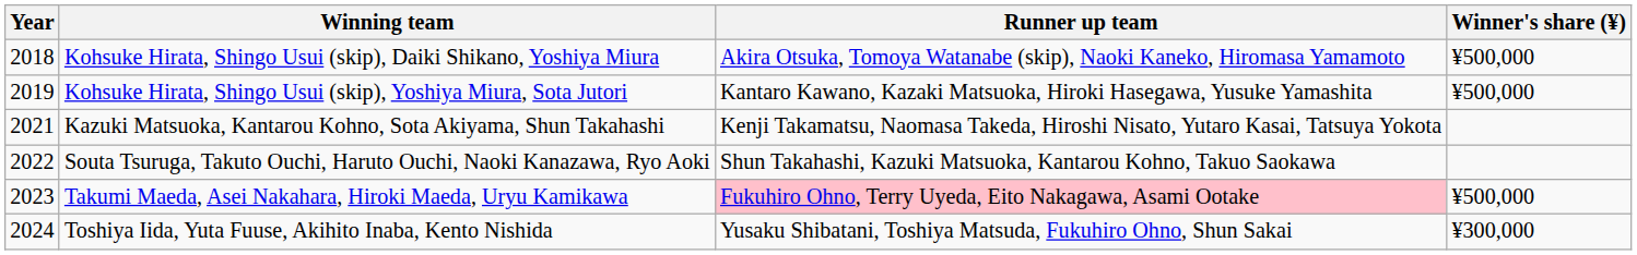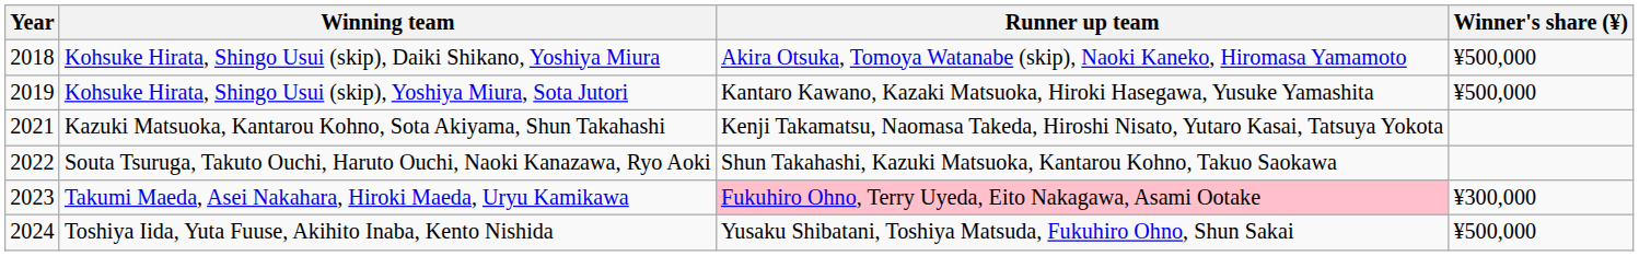Takumi Maeda, Asei Nakahara, Hiroki Maeda, Uryu Kamikawa | Winner's share (¥): ¥500,000 -> ¥300,000
Toshiya Iida, Yuta Fuuse, Akihito Inaba, Kento Nishida | Winner's share (¥): ¥300,000 -> ¥500,000
